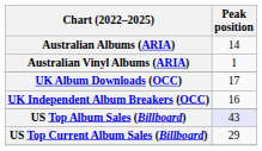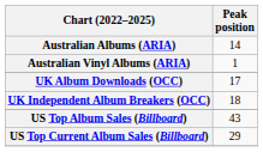UK Independent Album Breakers (OCC) | Peak position: 16 -> 18
US Top Album Sales (Billboard) | Peak position: lavender background -> no background
